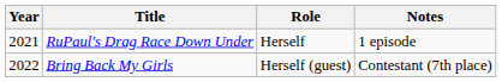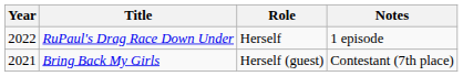RuPaul's Drag Race Down Under | Year: 2021 -> 2022
Bring Back My Girls | Year: 2022 -> 2021
